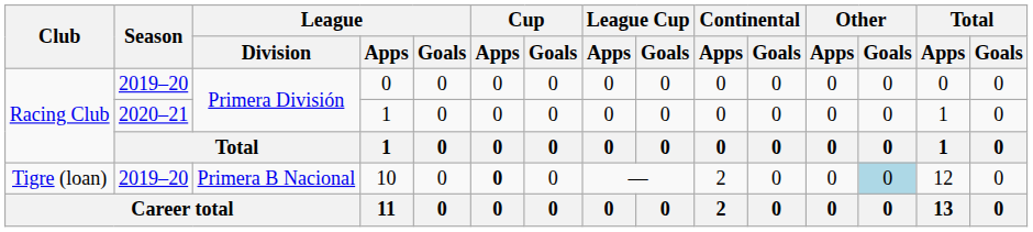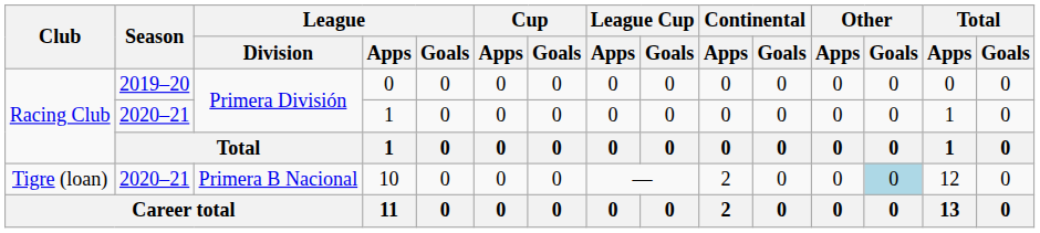10 | Season: 2019–20 -> 2020–21
10 | Cup / Apps: bold -> normal
